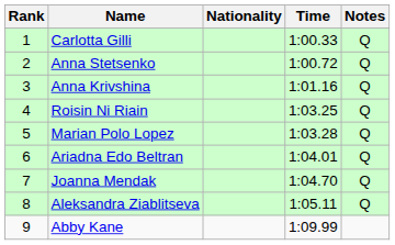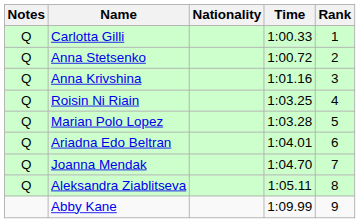columns swapped: Rank <-> Notes
